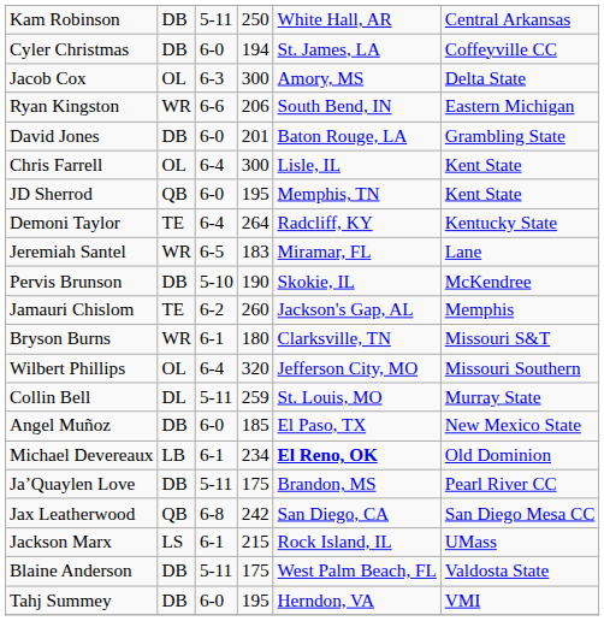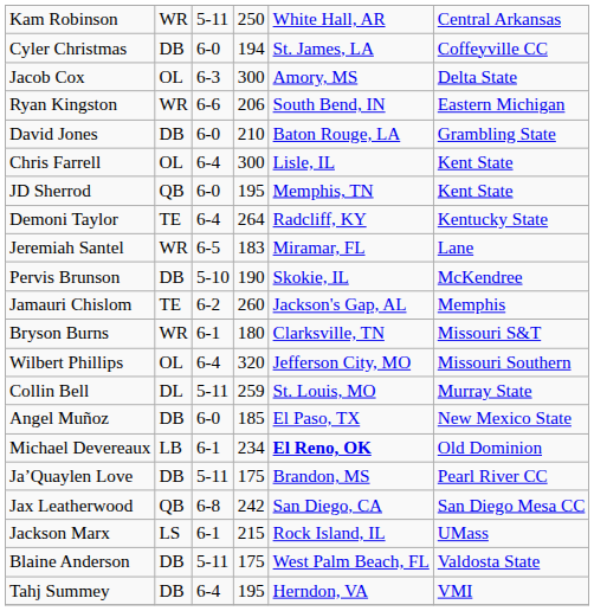Kam Robinson | column 2: DB -> WR
David Jones | column 4: 201 -> 210
Tahj Summey | column 3: 6-0 -> 6-4
